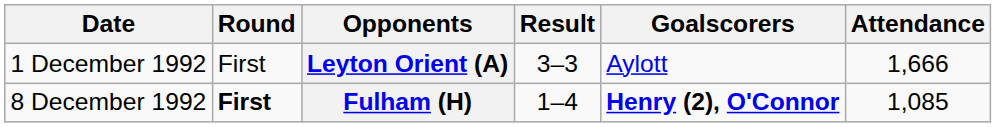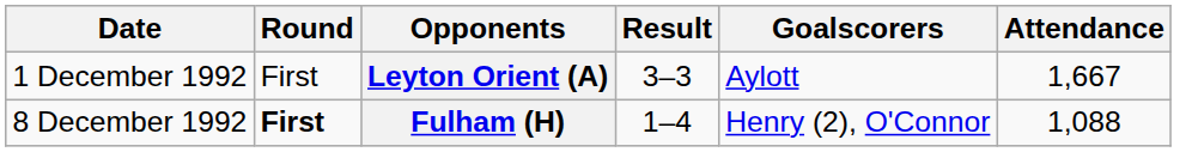Leyton Orient (A) | Attendance: 1,666 -> 1,667
Fulham (H) | Goalscorers: bold -> normal
Fulham (H) | Attendance: 1,085 -> 1,088
